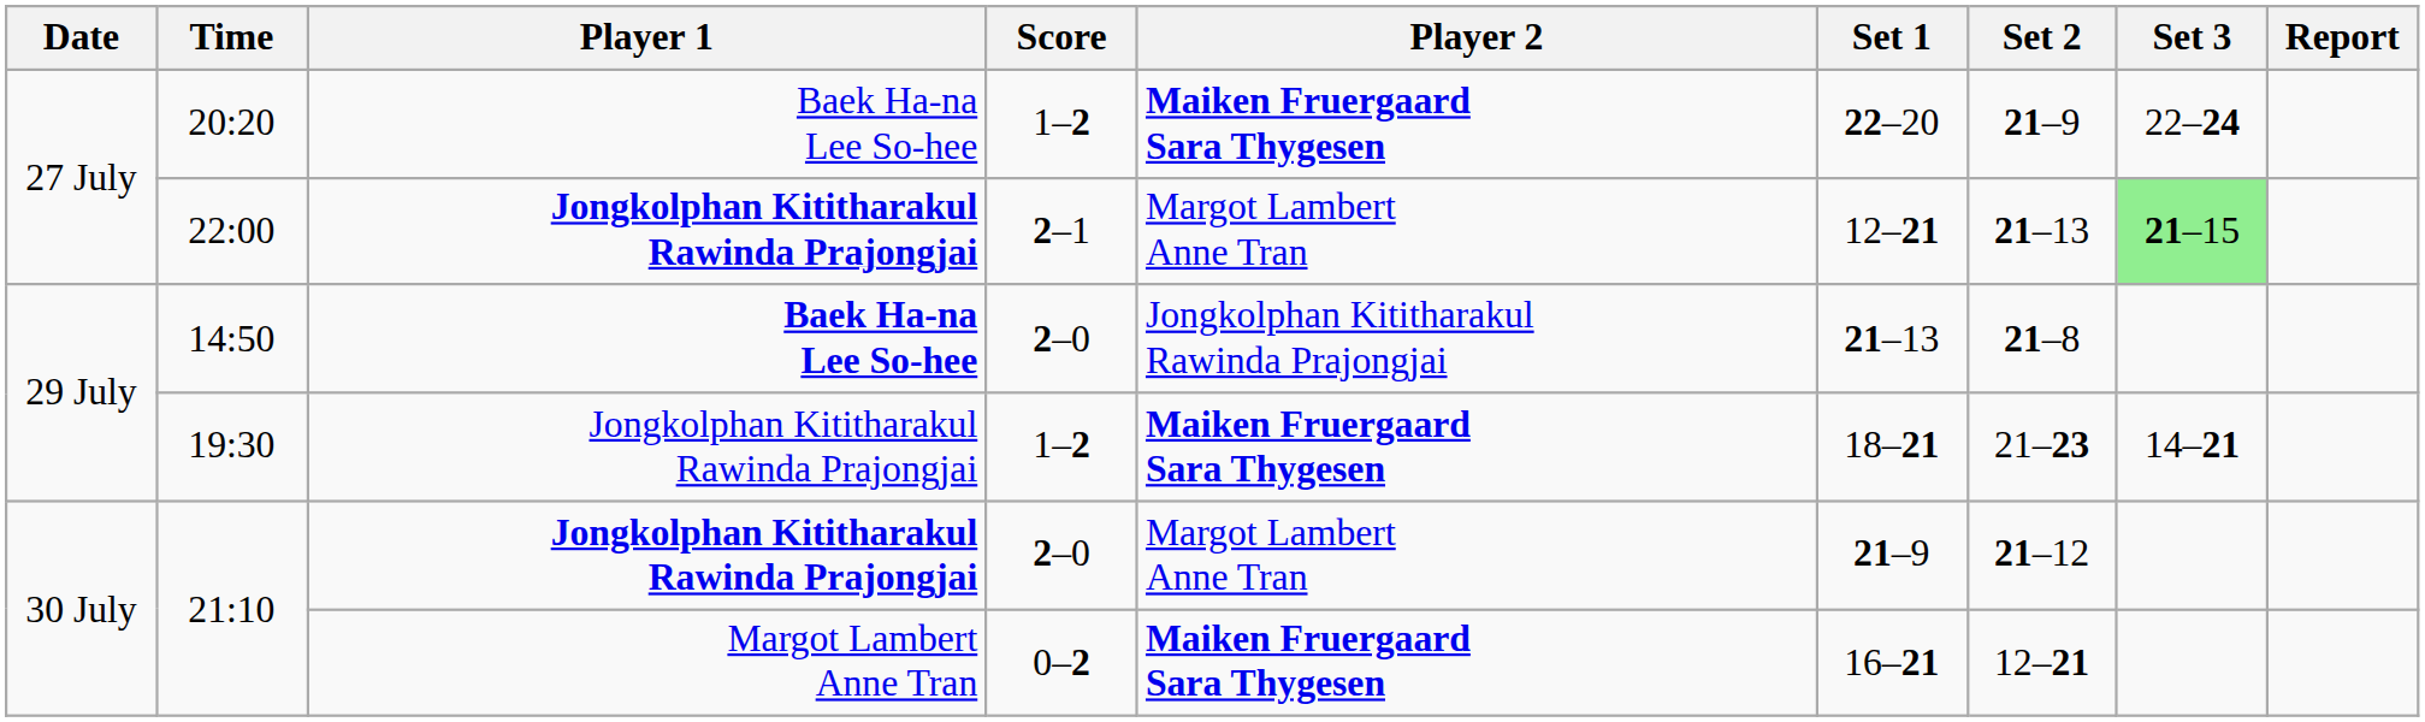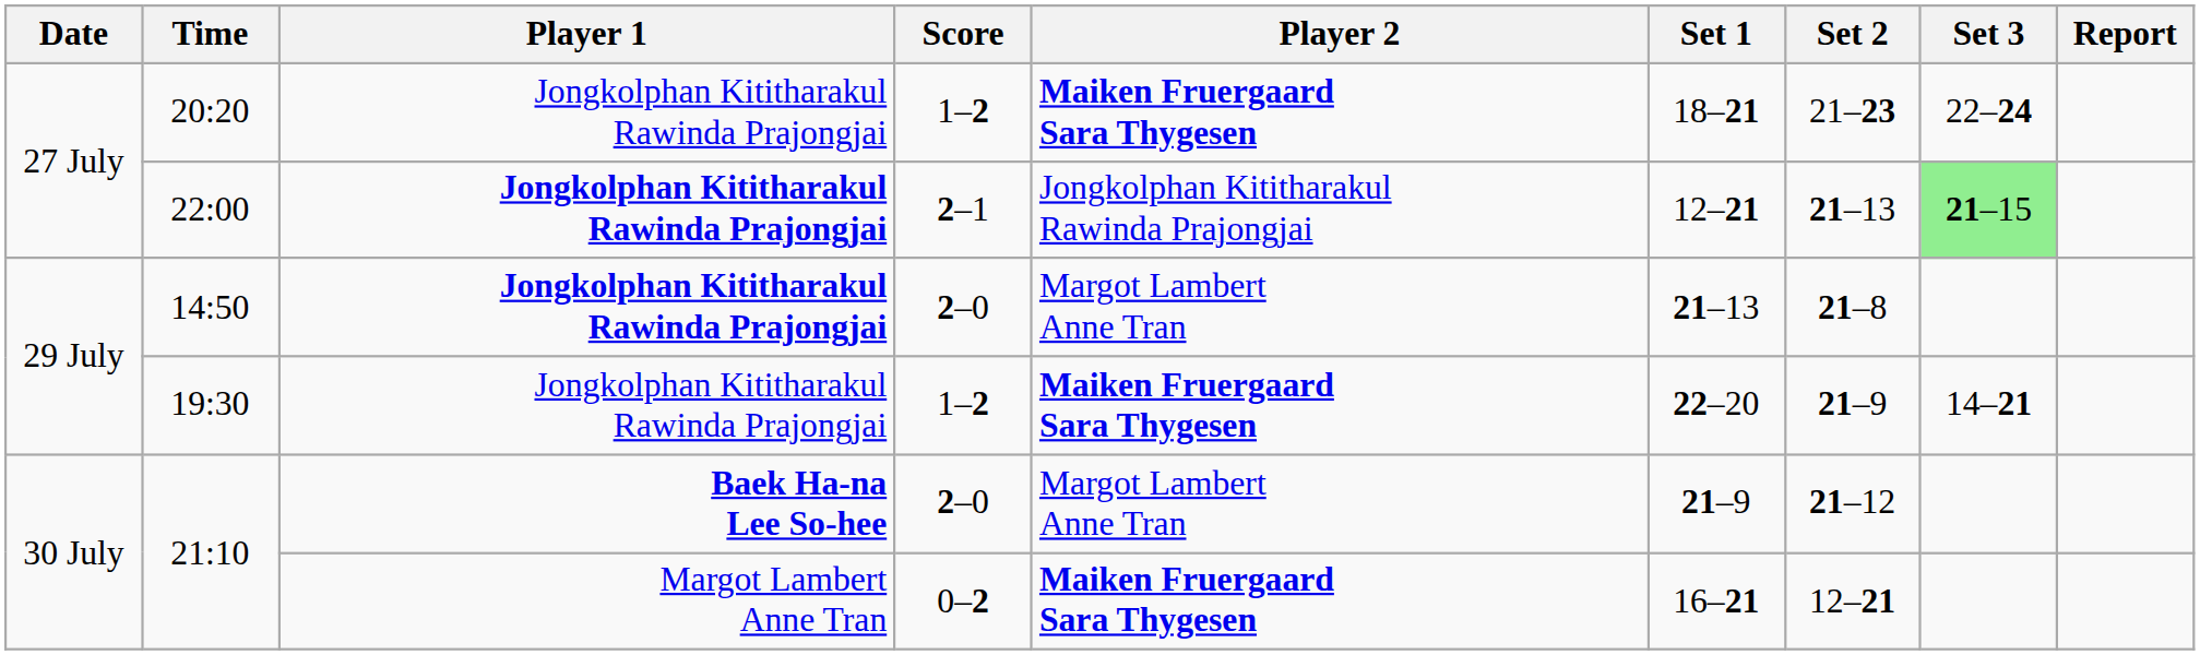20:20 | Player 1: Baek Ha-na Lee So-hee -> Jongkolphan Kititharakul Rawinda Prajongjai
20:20 | Set 1: 22–20 -> 18–21
20:20 | Set 2: 21–9 -> 21–23
22:00 | Player 2: Margot Lambert Anne Tran -> Jongkolphan Kititharakul Rawinda Prajongjai
14:50 | Player 1: Baek Ha-na Lee So-hee -> Jongkolphan Kititharakul Rawinda Prajongjai
14:50 | Player 2: Jongkolphan Kititharakul Rawinda Prajongjai -> Margot Lambert Anne Tran
19:30 | Set 1: 18–21 -> 22–20
19:30 | Set 2: 21–23 -> 21–9
21:10 / 2–0 | Player 1: Jongkolphan Kititharakul Rawinda Prajongjai -> Baek Ha-na Lee So-hee
